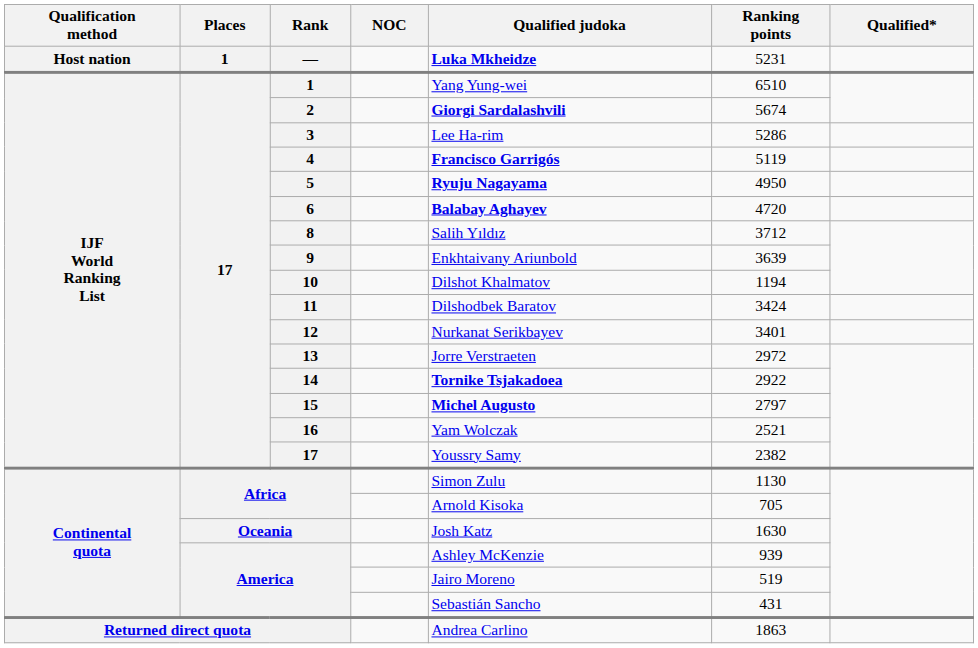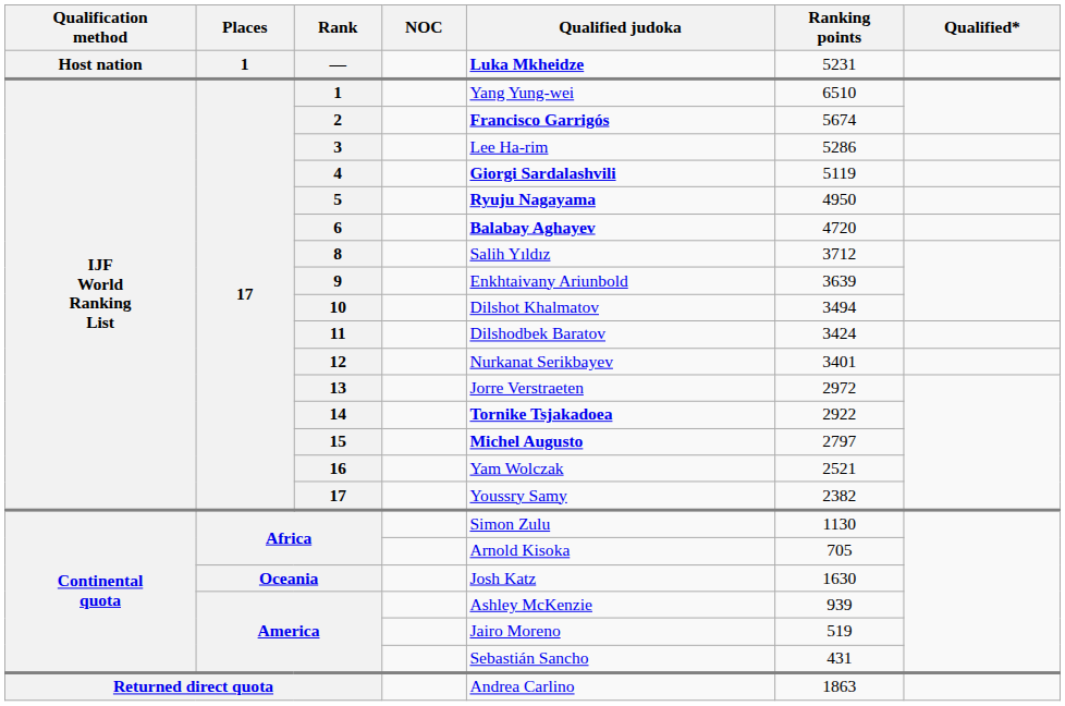2 | Qualified judoka: Giorgi Sardalashvili -> Francisco Garrigós
4 | Qualified judoka: Francisco Garrigós -> Giorgi Sardalashvili
10 | Ranking points: 1194 -> 3494
